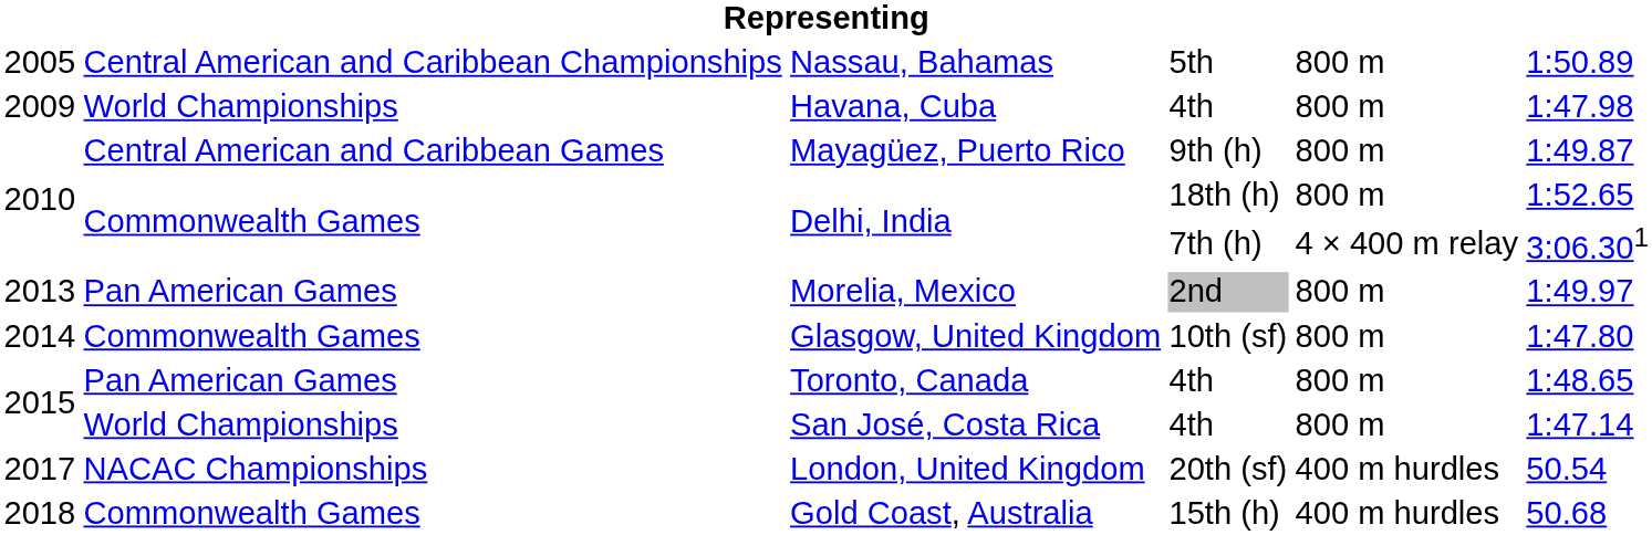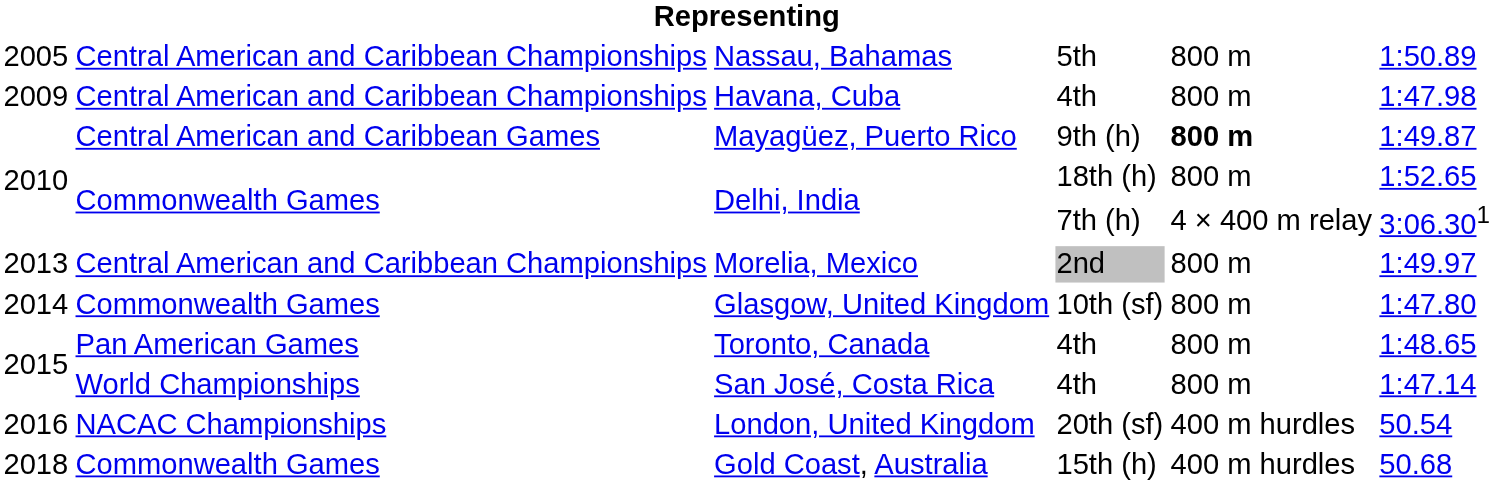Havana, Cuba | column 2: World Championships -> Central American and Caribbean Championships
Mayagüez, Puerto Rico | column 5: normal -> bold
Morelia, Mexico | column 2: Pan American Games -> Central American and Caribbean Championships
London, United Kingdom | column 1: 2017 -> 2016
